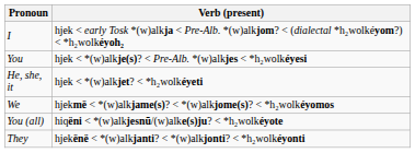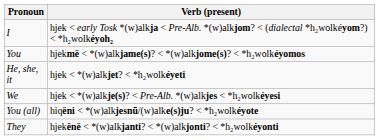You | Verb (present): hjek < *(w)alkje(s)? < Pre-Alb. *(w)alkjes < *h₂wolkéyesi -> hjekmë < *(w)alkjame(s)? < *(w)alkjome(s)? < *h₂wolkéyomos
We | Verb (present): hjekmë < *(w)alkjame(s)? < *(w)alkjome(s)? < *h₂wolkéyomos -> hjek < *(w)alkje(s)? < Pre-Alb. *(w)alkjes < *h₂wolkéyesi
